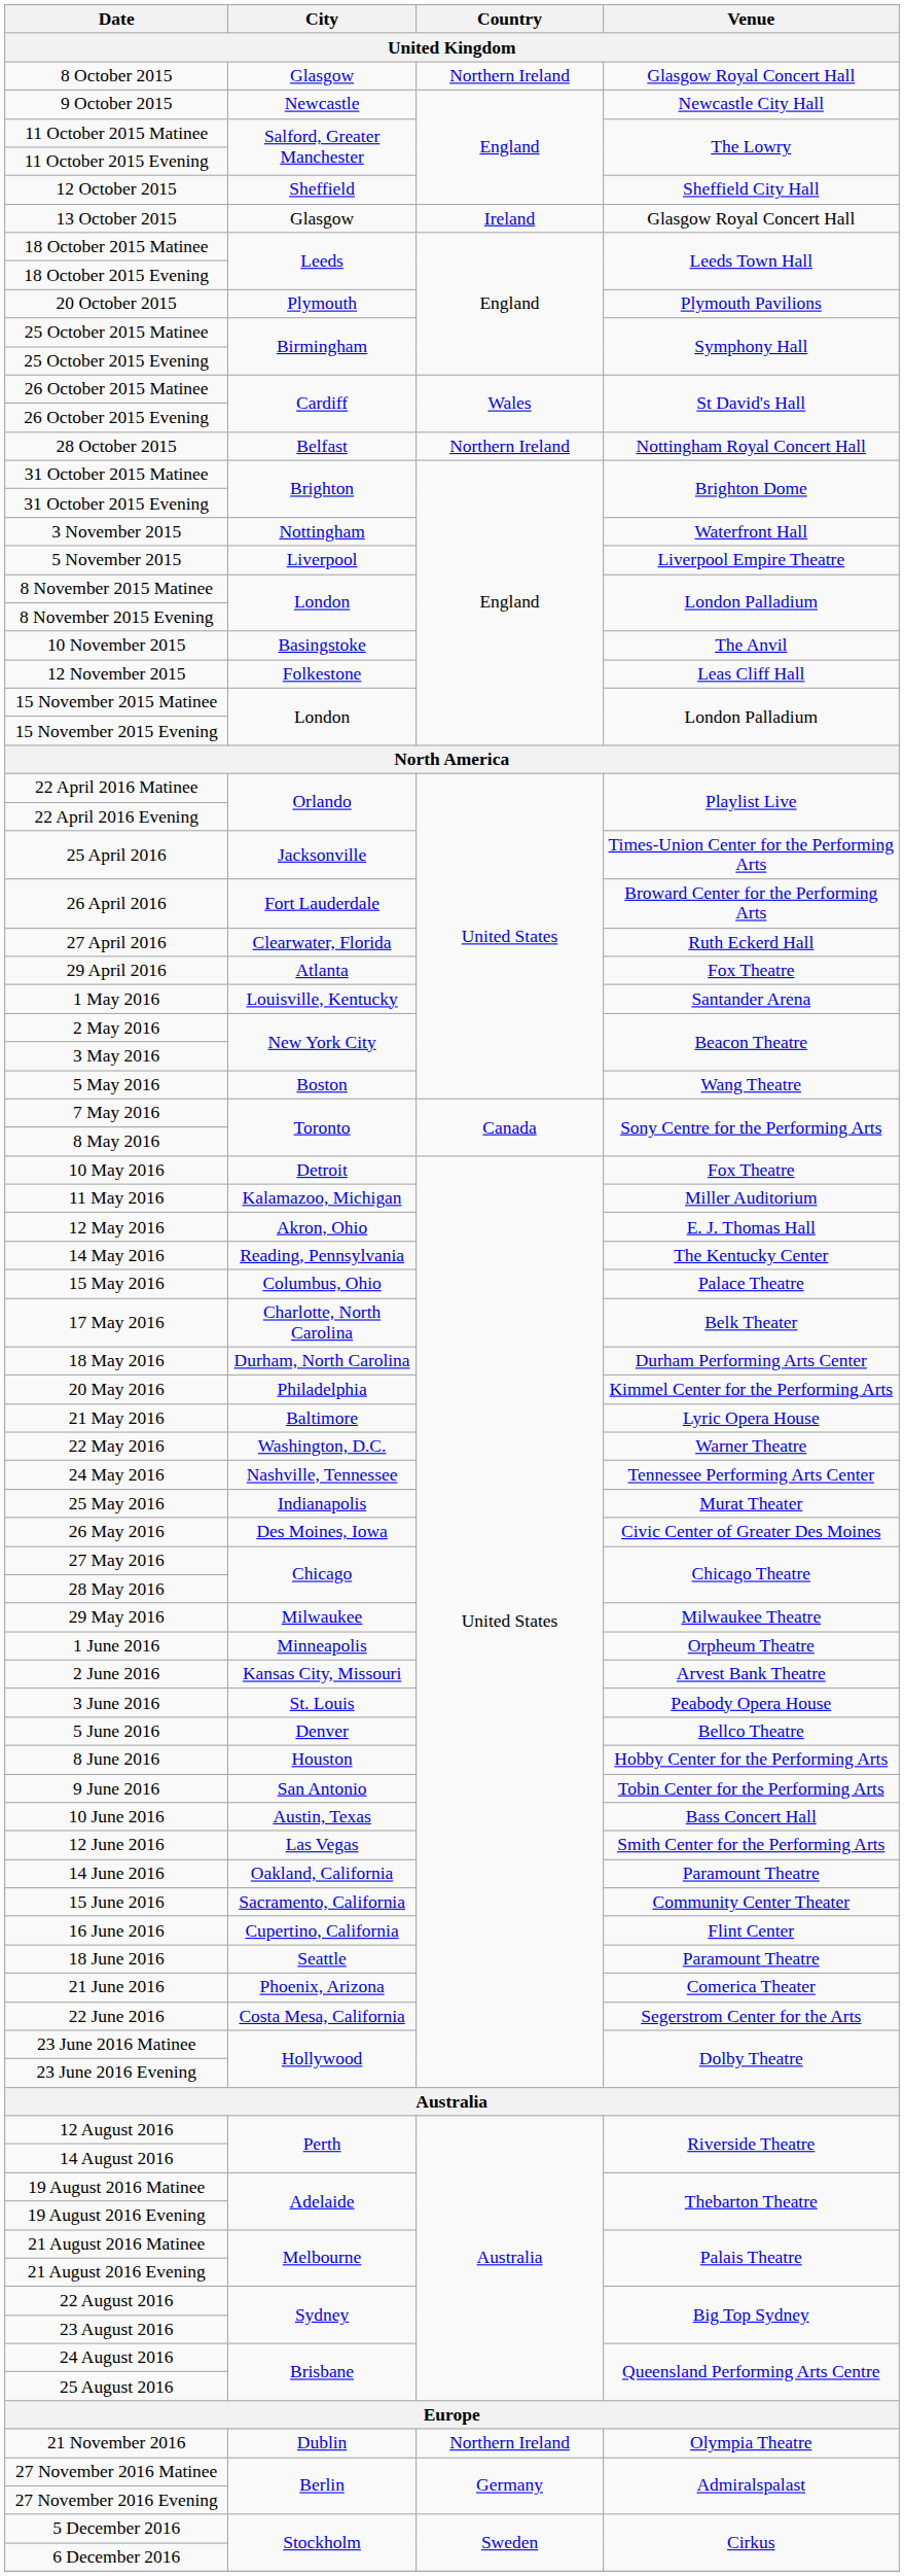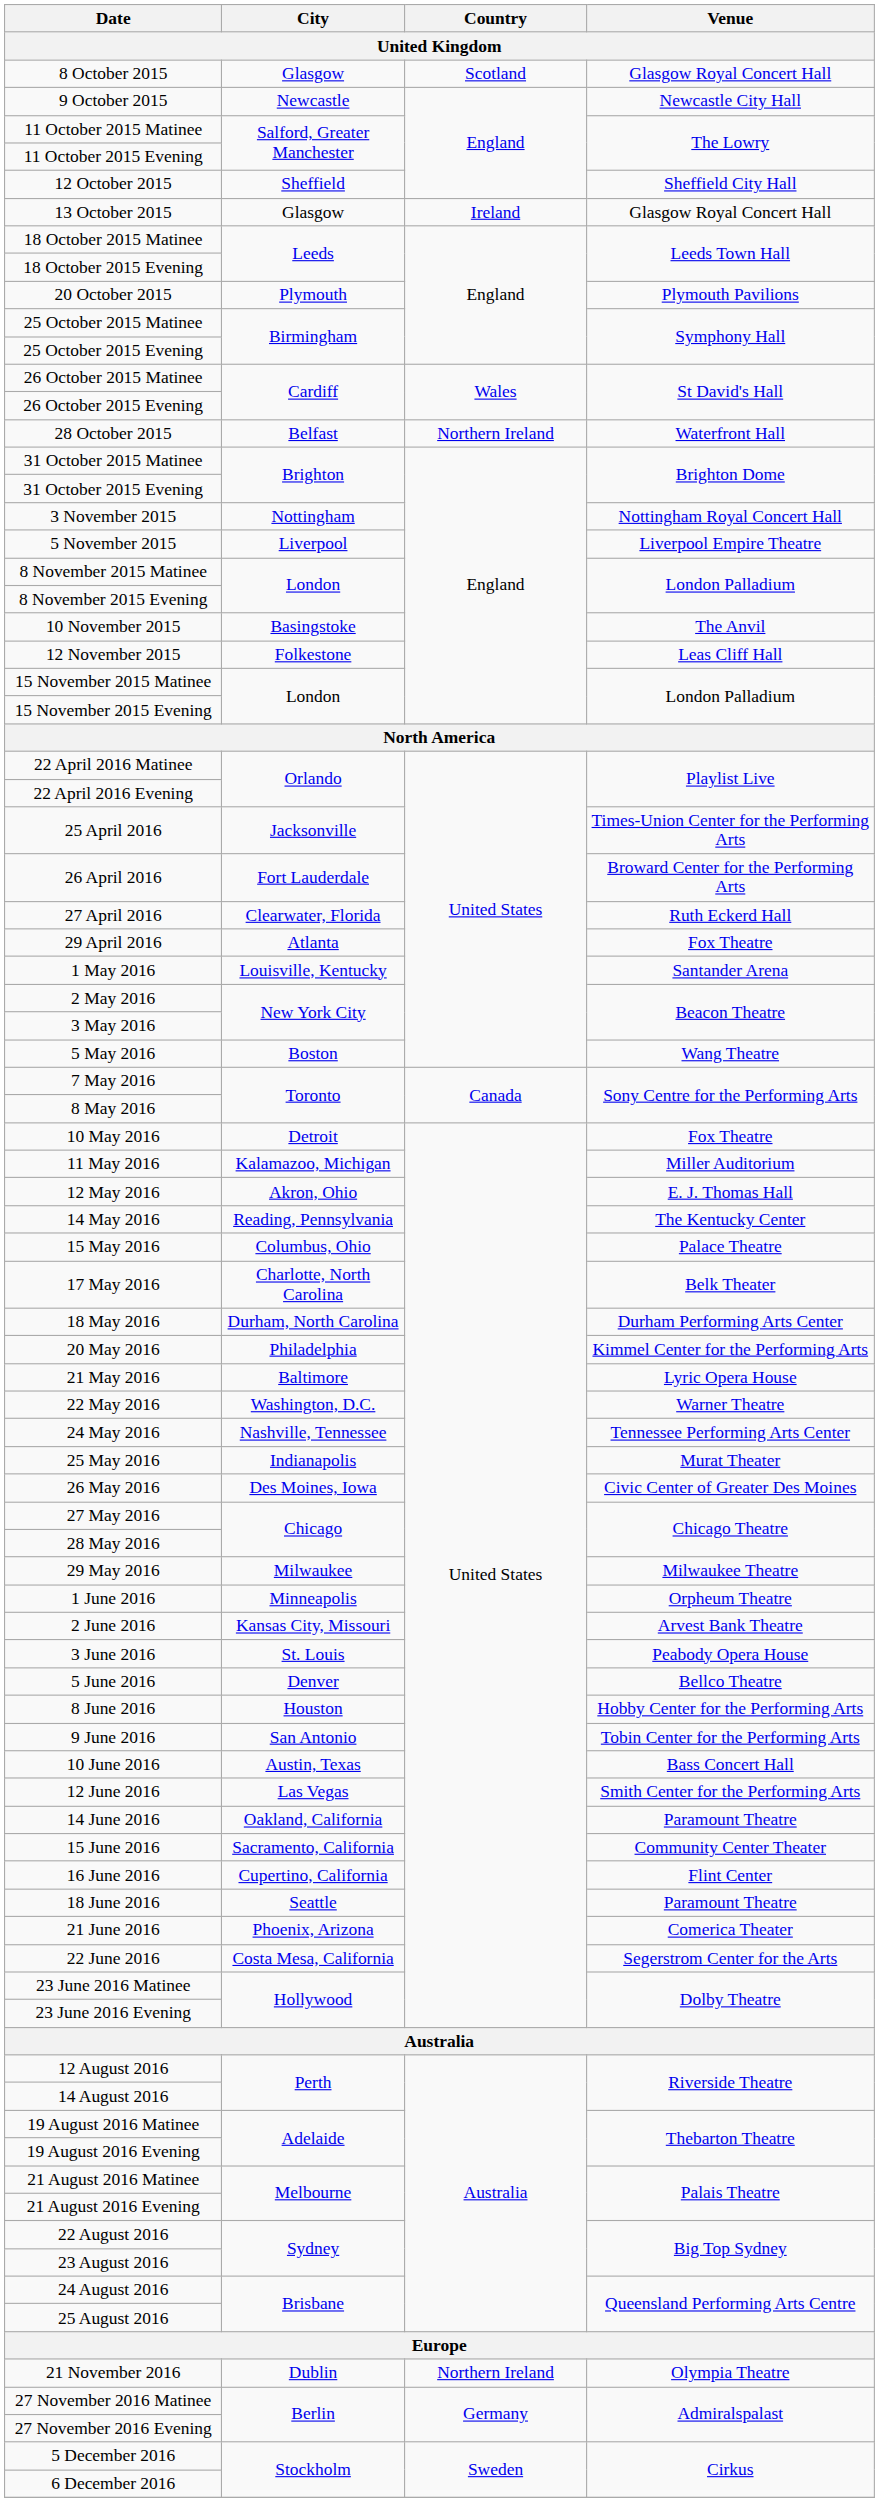8 October 2015 | Country / United Kingdom: Northern Ireland -> Scotland
28 October 2015 | Venue / United Kingdom: Nottingham Royal Concert Hall -> Waterfront Hall
3 November 2015 | Venue / United Kingdom: Waterfront Hall -> Nottingham Royal Concert Hall
